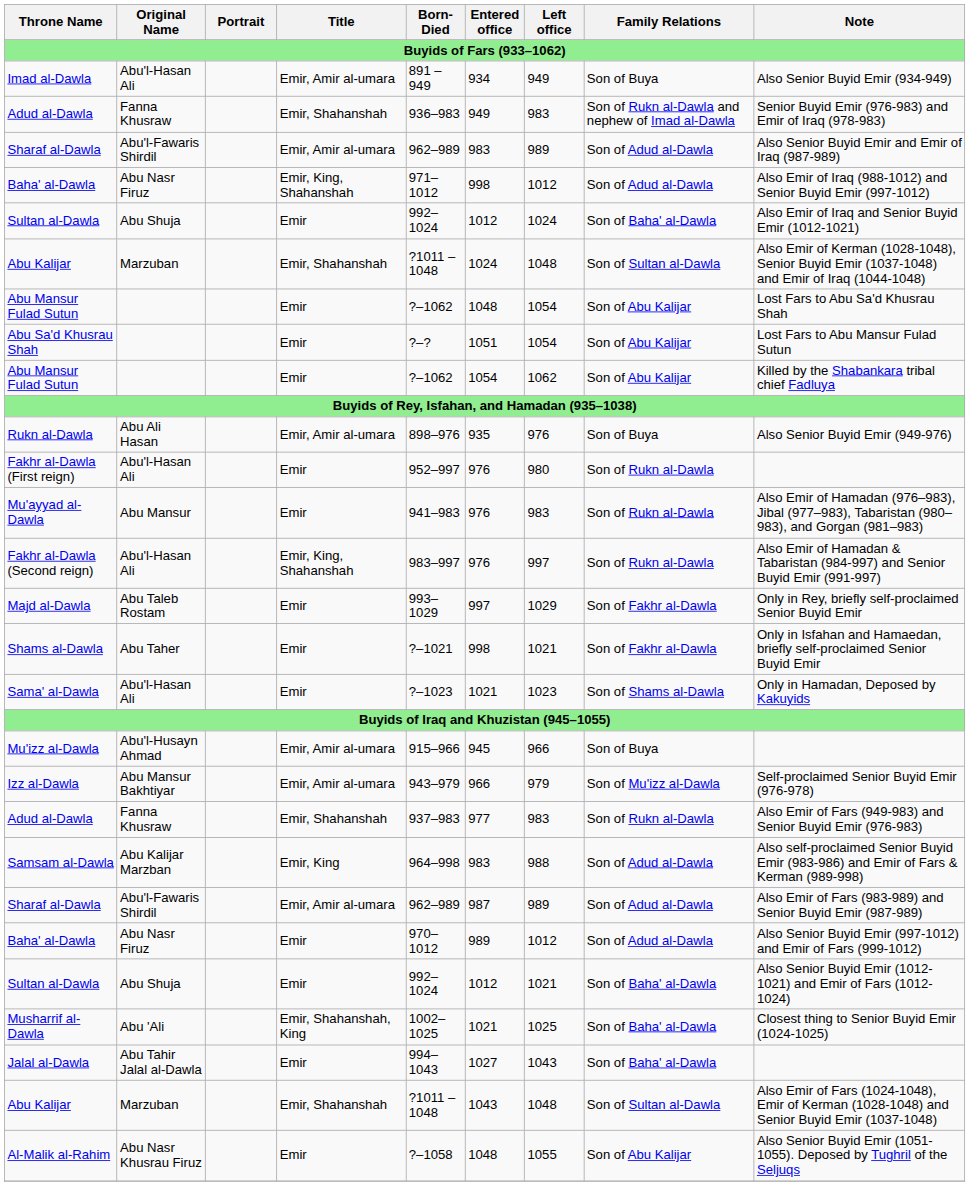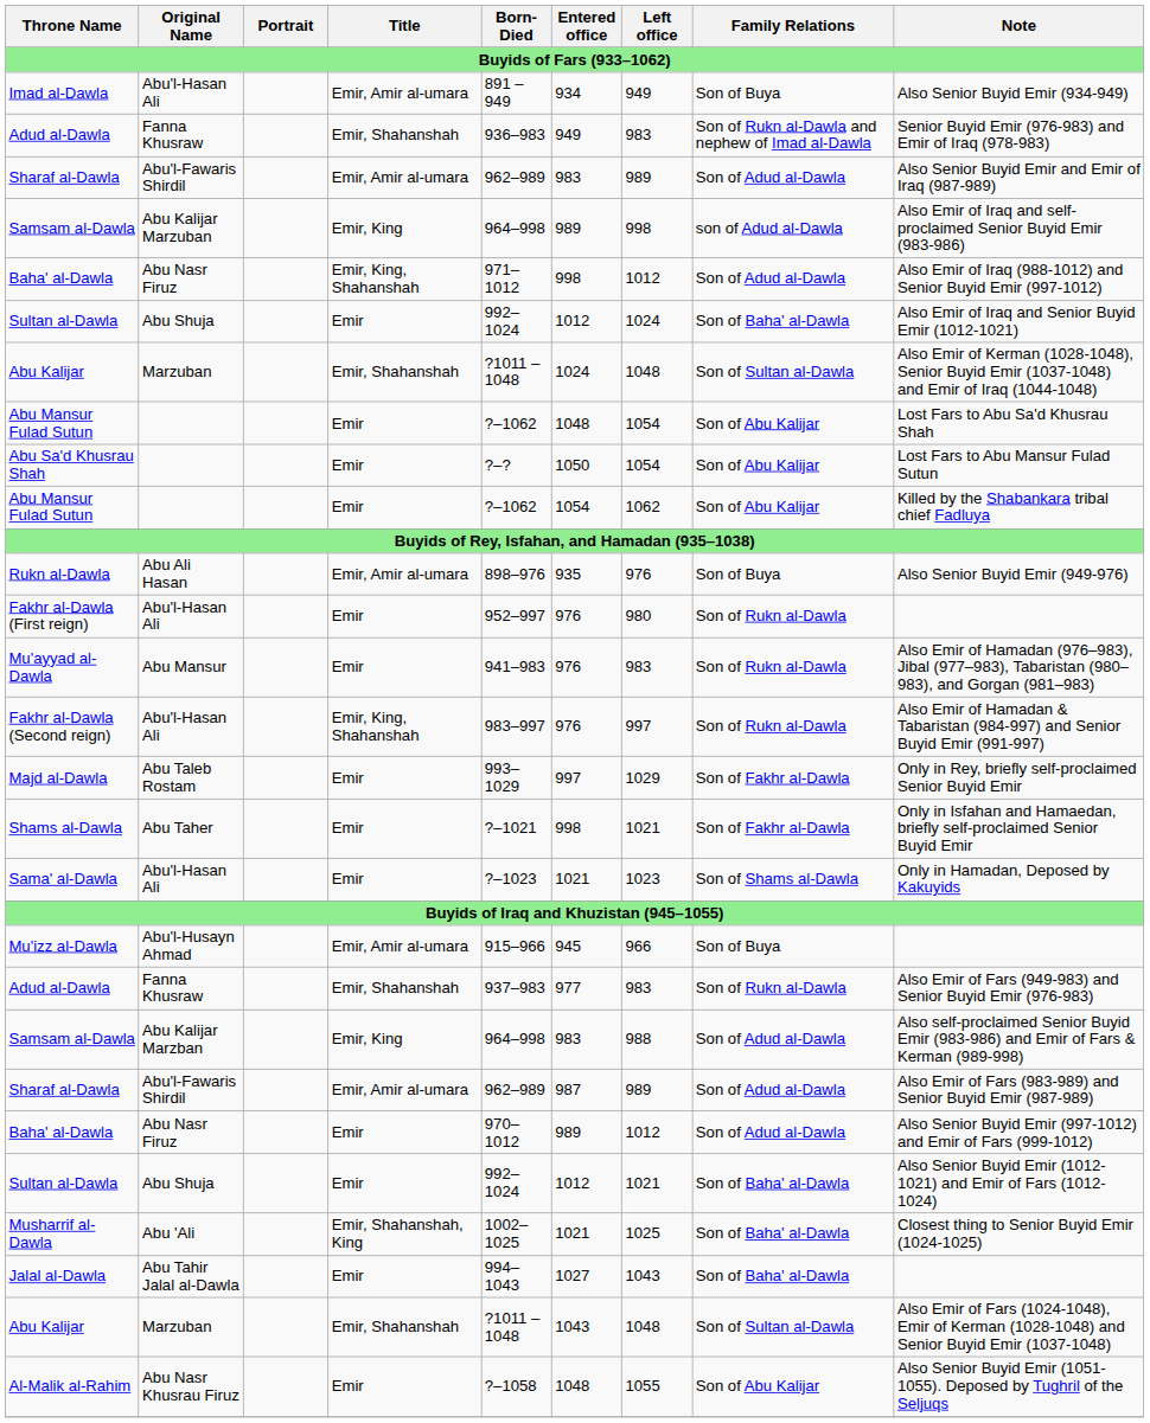+ row: Samsam al-Dawla | Abu Kalijar Marzuban | Emir, King | 964–998 | 989 | 998 | son of Adud al-Dawla | Also Emir of Iraq and self-proclaimed Senior Buyid Emir (983-986)
Abu Sa'd Khusrau Shah | Entered office: 1051 -> 1050
- row: Izz al-Dawla | Abu Mansur Bakhtiyar | Emir, Amir al-umara | 943–979 | 966 | 979 | Son of Mu'izz al-Dawla | Self-proclaimed Senior Buyid Emir (976-978)
